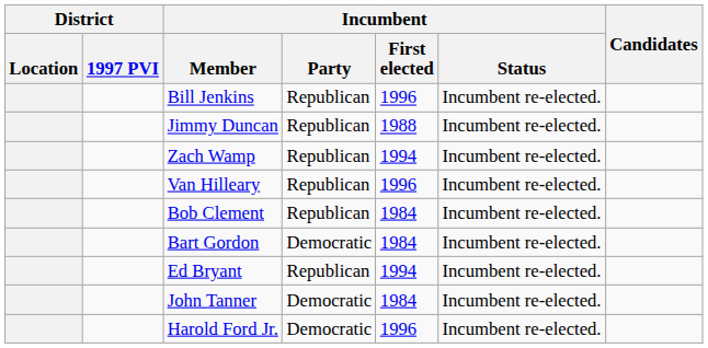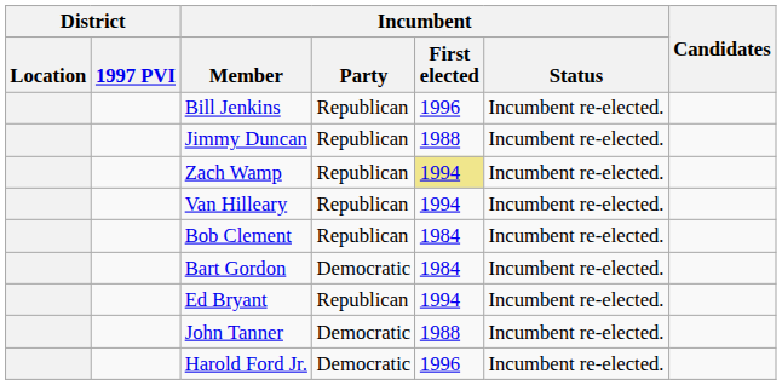Zach Wamp | Incumbent / First elected: no background -> khaki background
Van Hilleary | Incumbent / First elected: 1996 -> 1994
John Tanner | Incumbent / First elected: 1984 -> 1988
